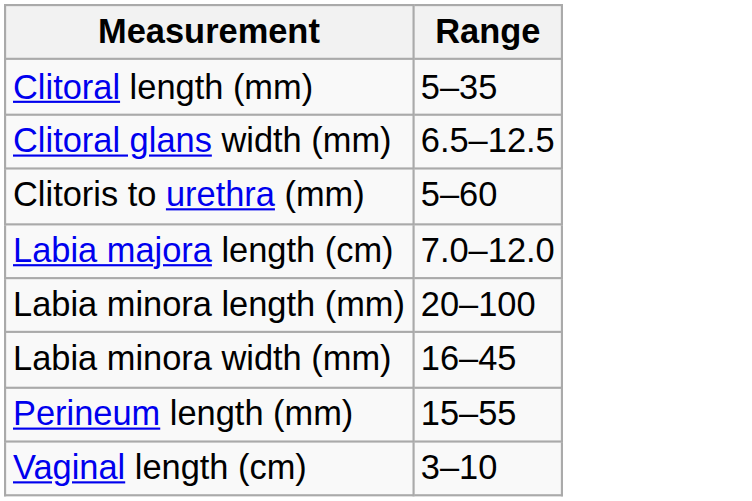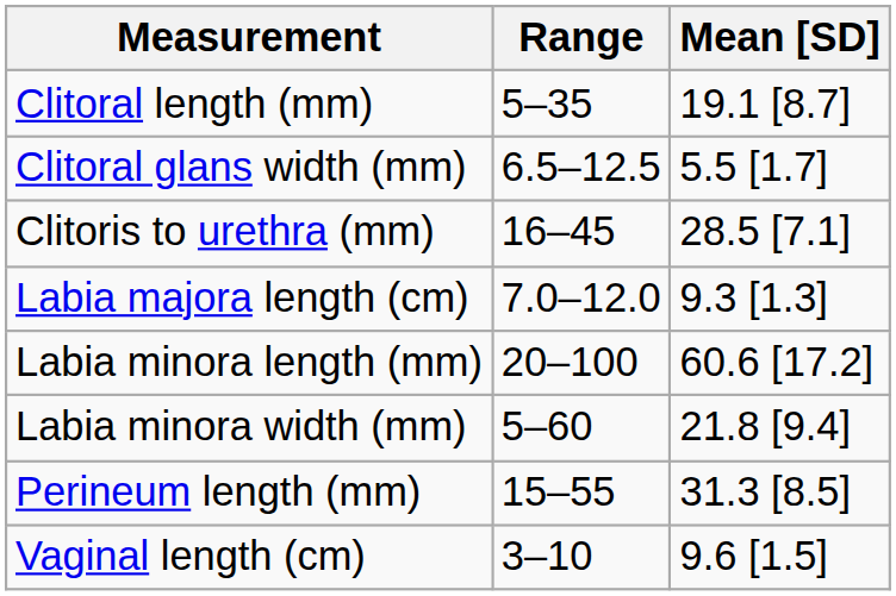+ column: Mean [SD] | 19.1 [8.7] | 5.5 [1.7] | 28.5 [7.1] | 9.3 [1.3] | 60.6 [17.2] | 21.8 [9.4] | 31.3 [8.5] | 9.6 [1.5]
Clitoris to urethra (mm) | Range: 5–60 -> 16–45
Labia minora width (mm) | Range: 16–45 -> 5–60
